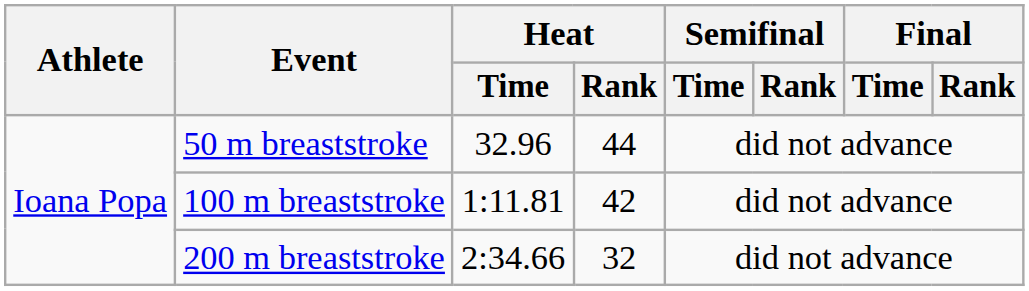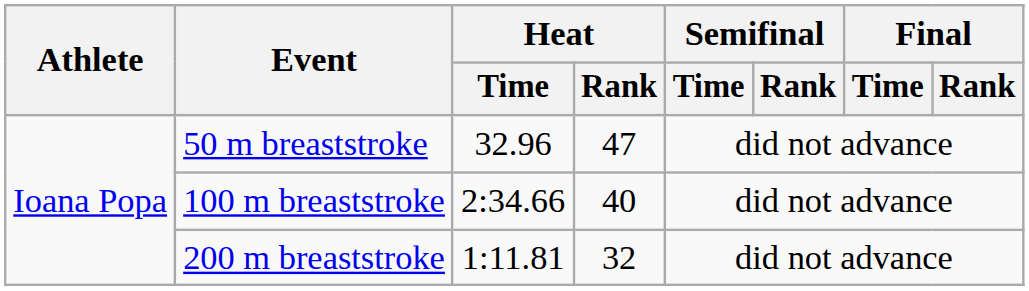50 m breaststroke | Heat / Rank: 44 -> 47
100 m breaststroke | Heat / Time: 1:11.81 -> 2:34.66
100 m breaststroke | Heat / Rank: 42 -> 40
200 m breaststroke | Heat / Time: 2:34.66 -> 1:11.81
